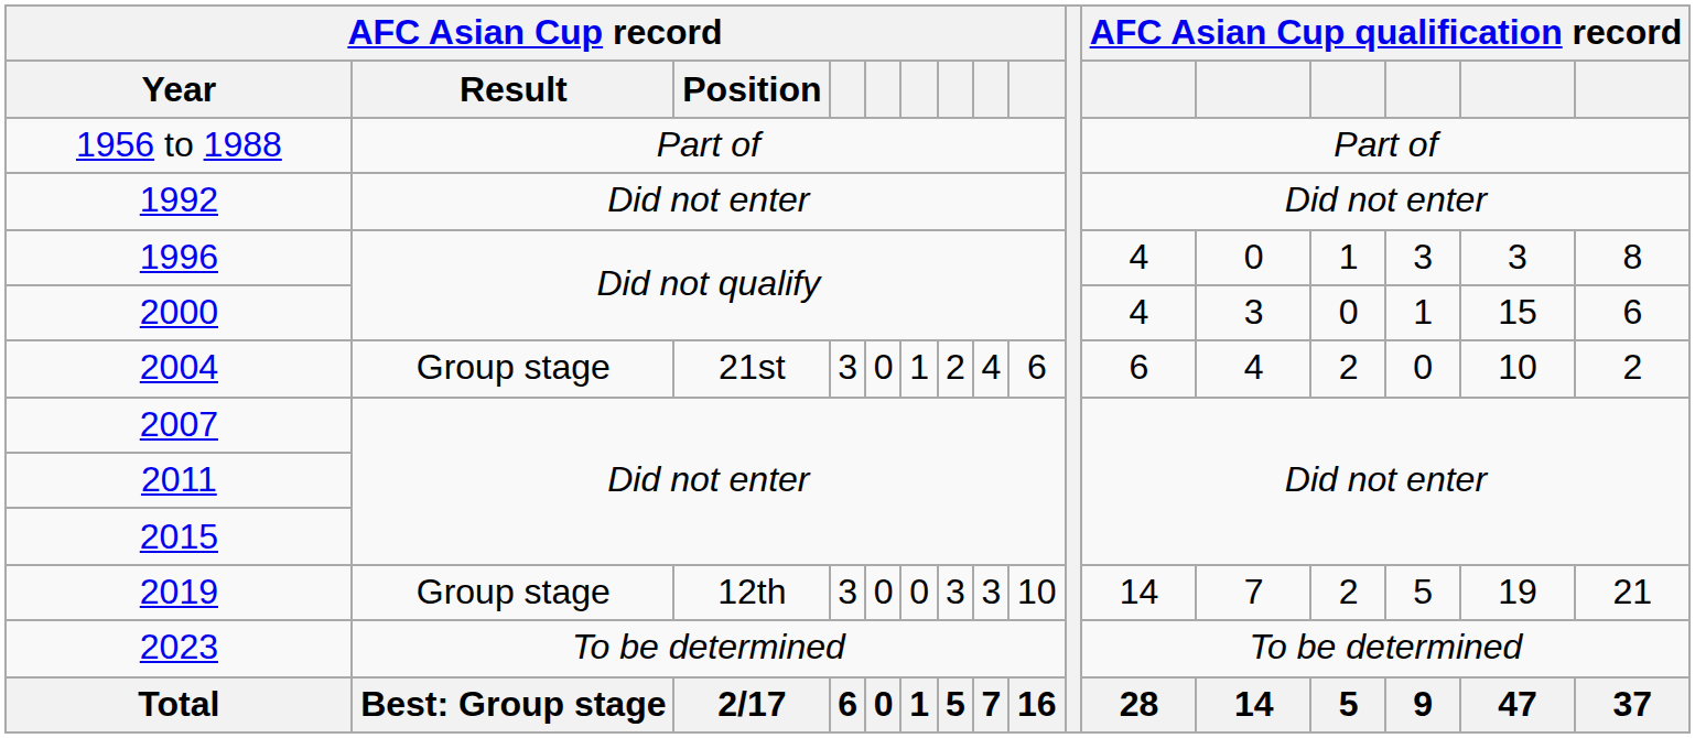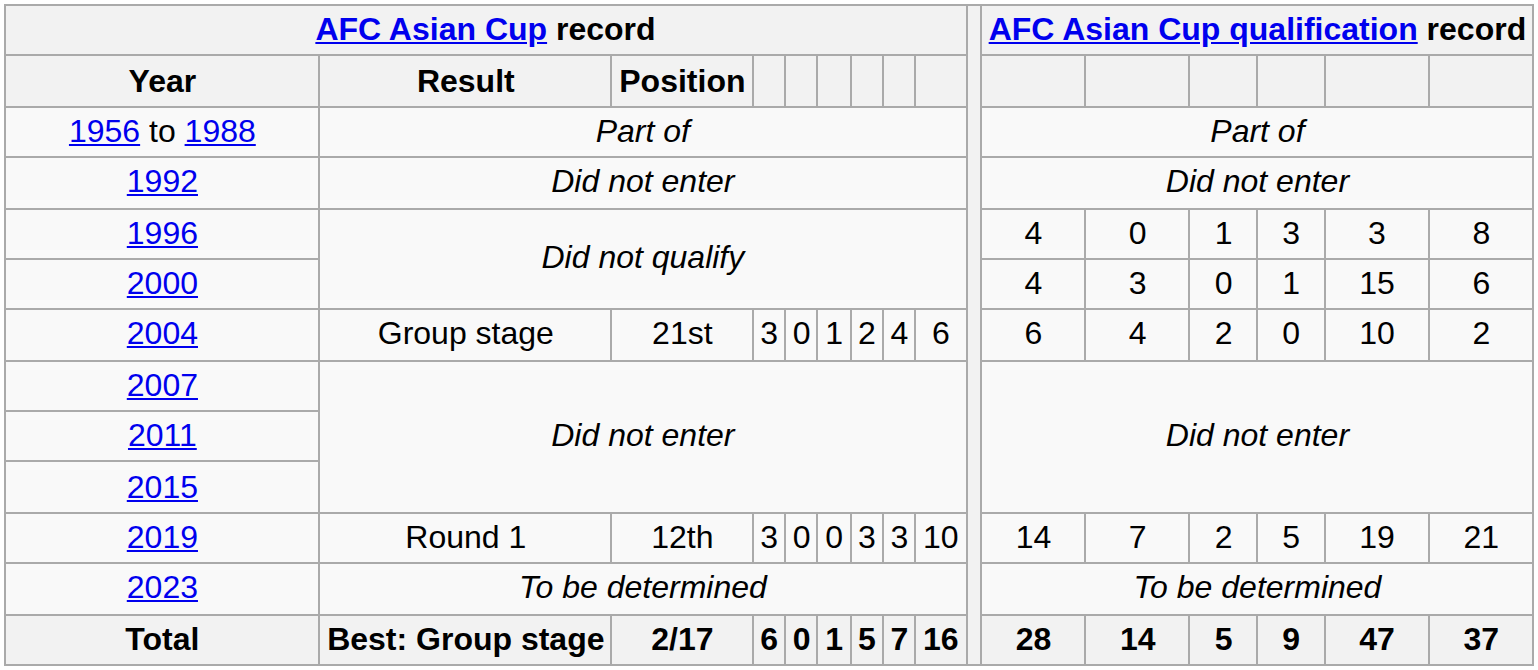2019 | AFC Asian Cup record / Result: Group stage -> Round 1
